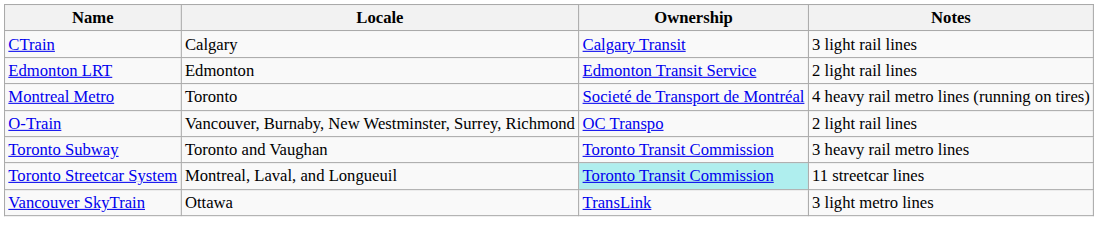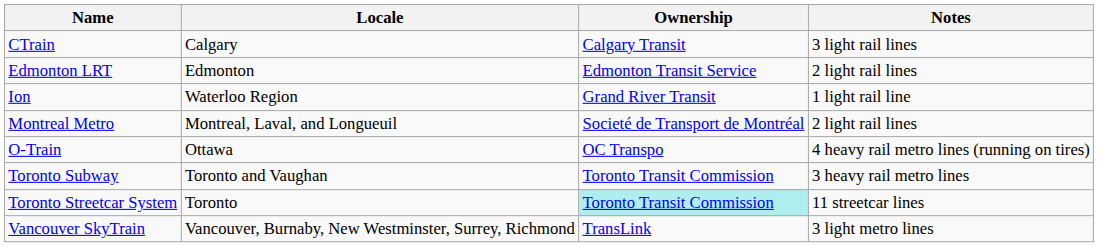+ row: Ion | Waterloo Region | Grand River Transit | 1 light rail line
Montreal Metro | Locale: Toronto -> Montreal, Laval, and Longueuil
Montreal Metro | Notes: 4 heavy rail metro lines (running on tires) -> 2 light rail lines
O-Train | Locale: Vancouver, Burnaby, New Westminster, Surrey, Richmond -> Ottawa
O-Train | Notes: 2 light rail lines -> 4 heavy rail metro lines (running on tires)
Toronto Streetcar System | Locale: Montreal, Laval, and Longueuil -> Toronto
Vancouver SkyTrain | Locale: Ottawa -> Vancouver, Burnaby, New Westminster, Surrey, Richmond
